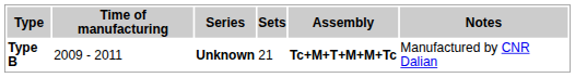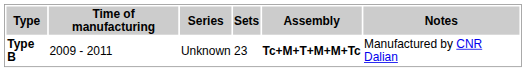Type B | Series: bold -> normal
Type B | Sets: 21 -> 23
